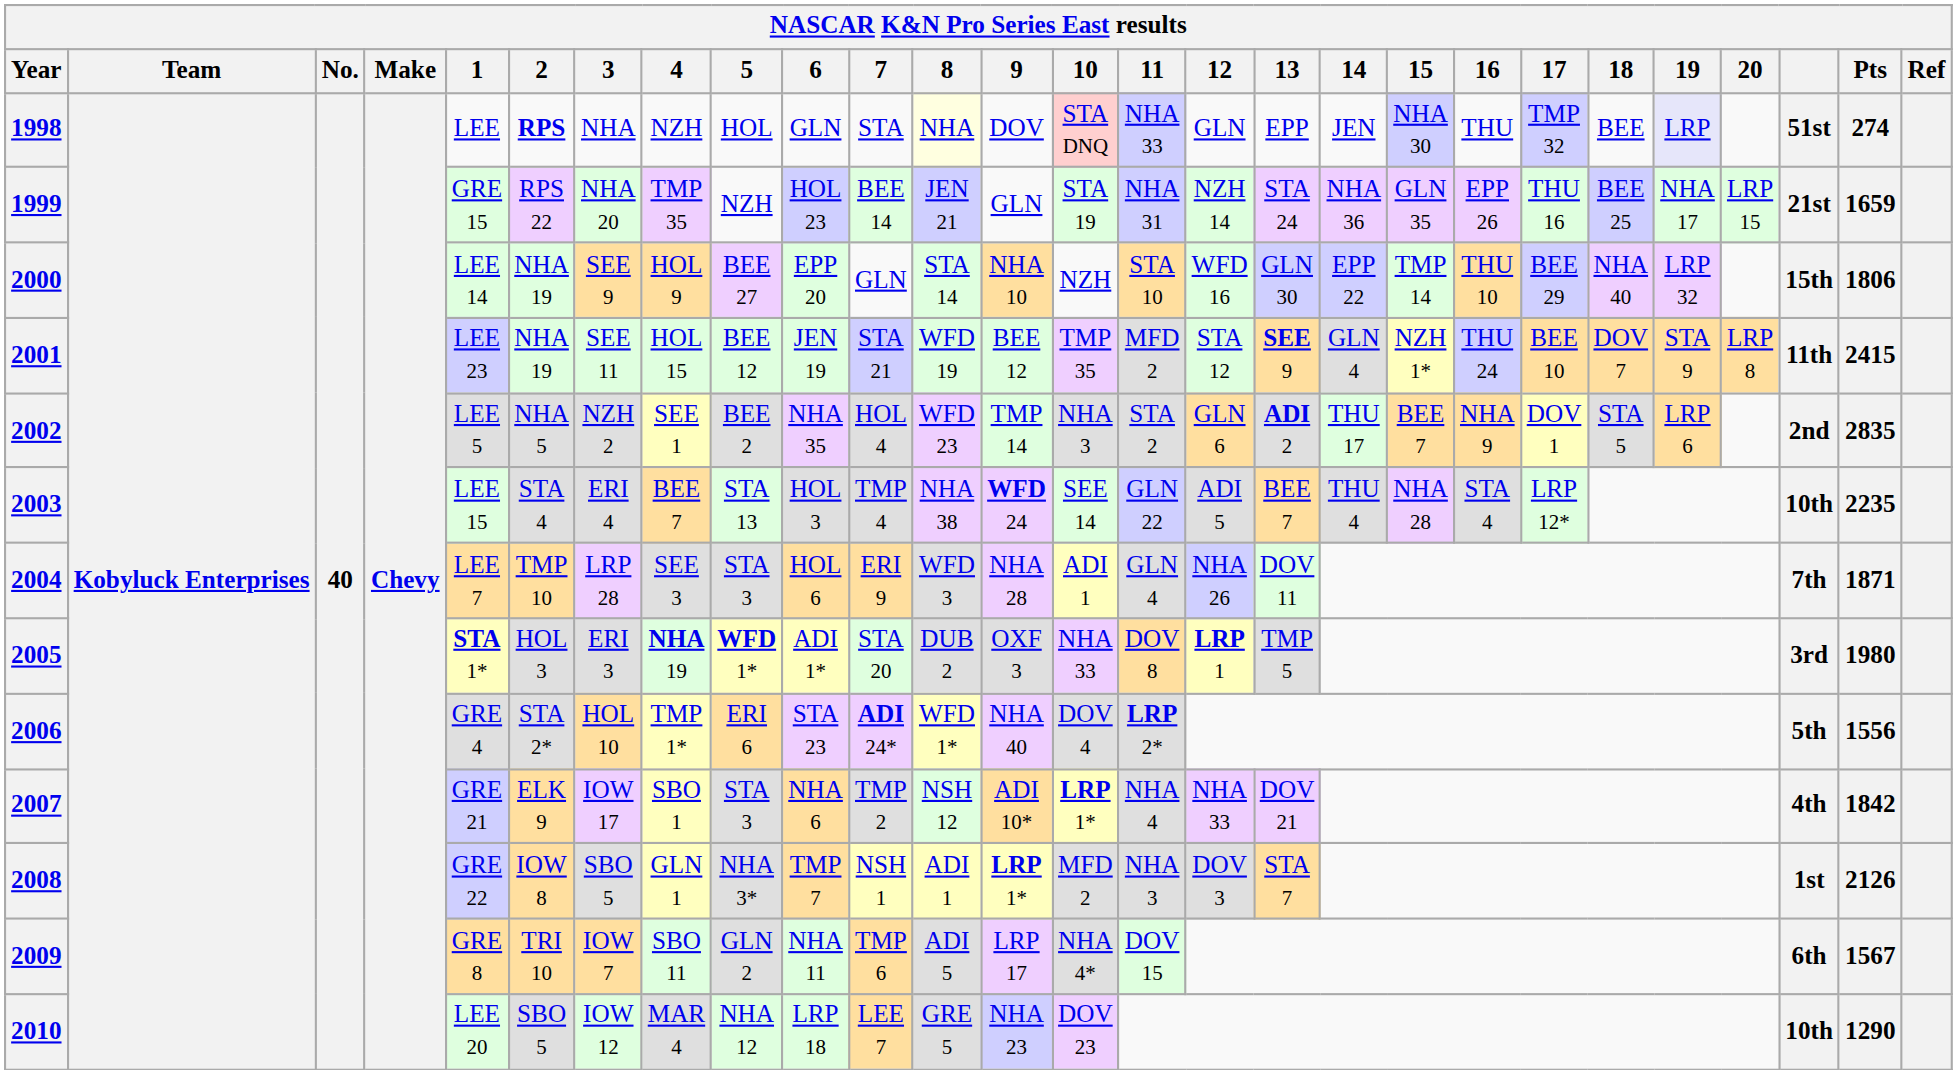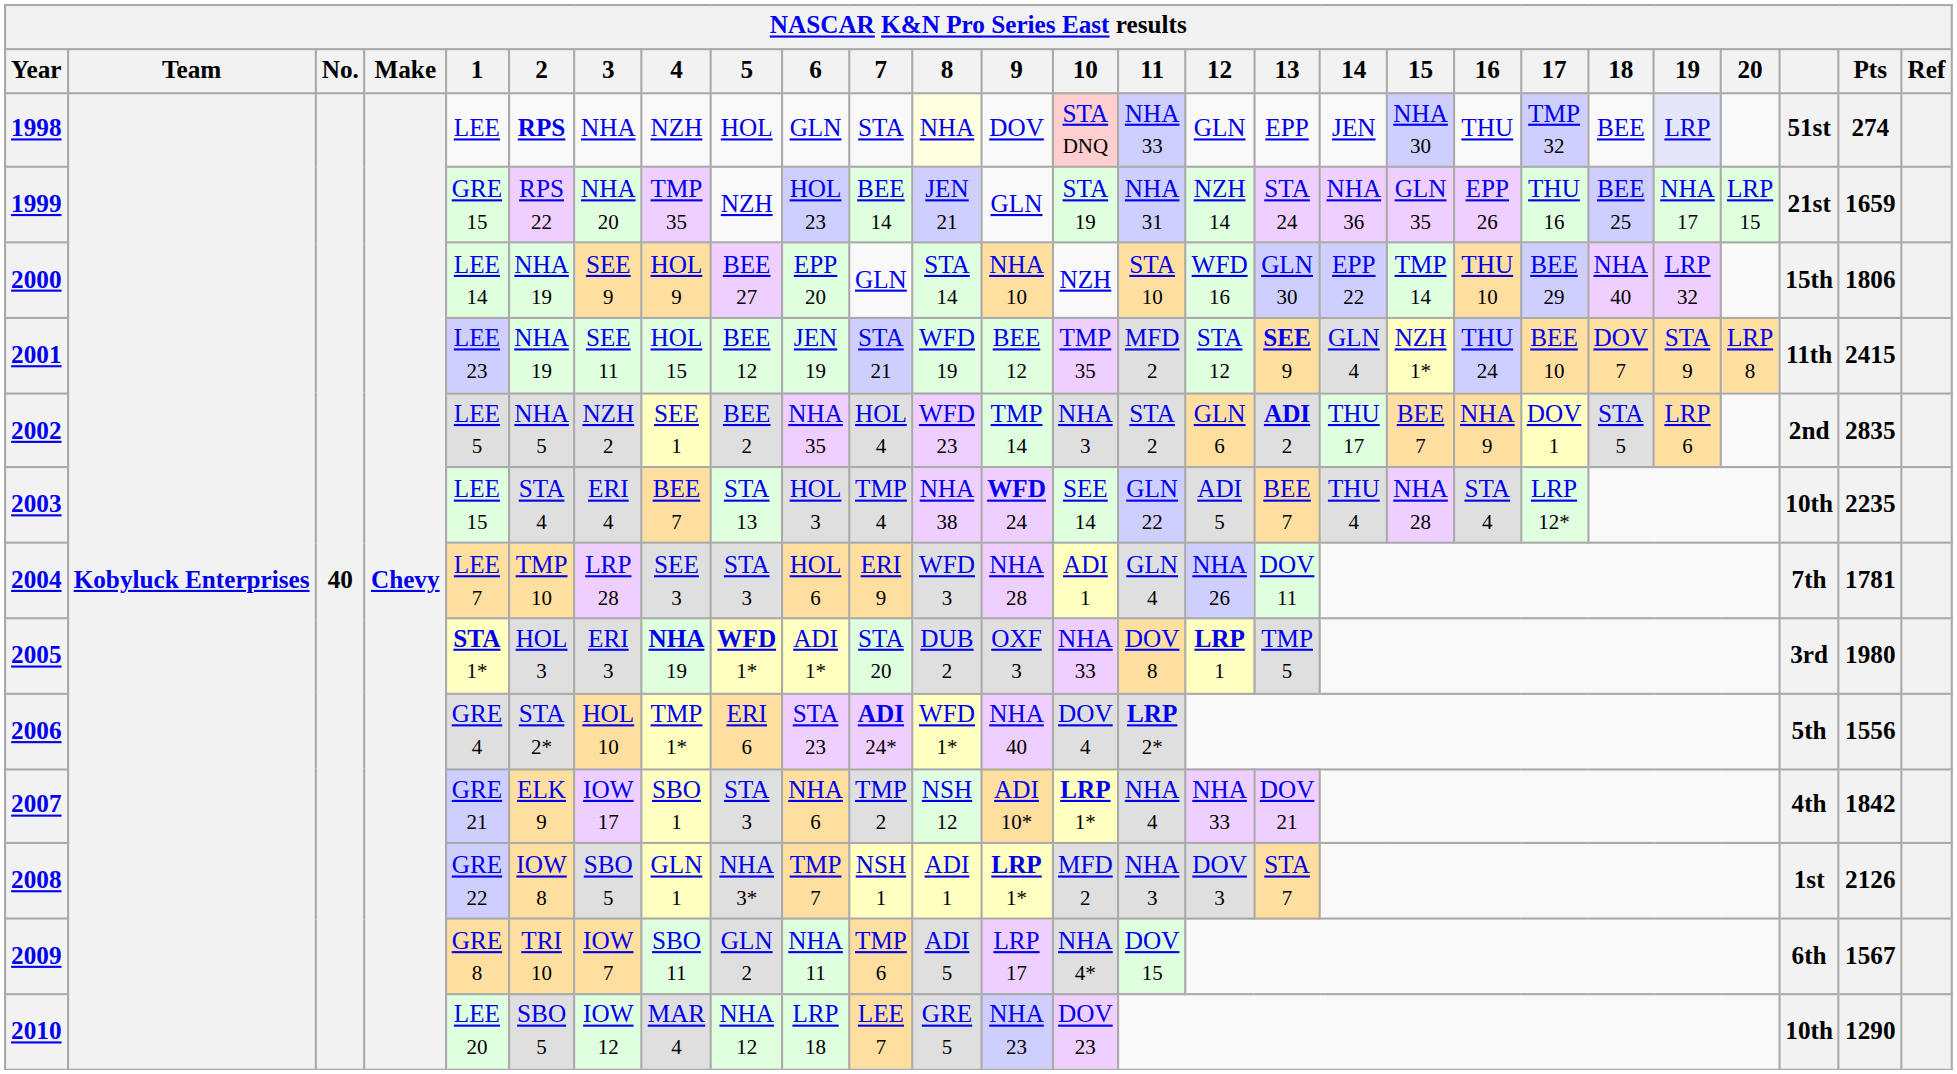2004 | Pts: 1871 -> 1781
